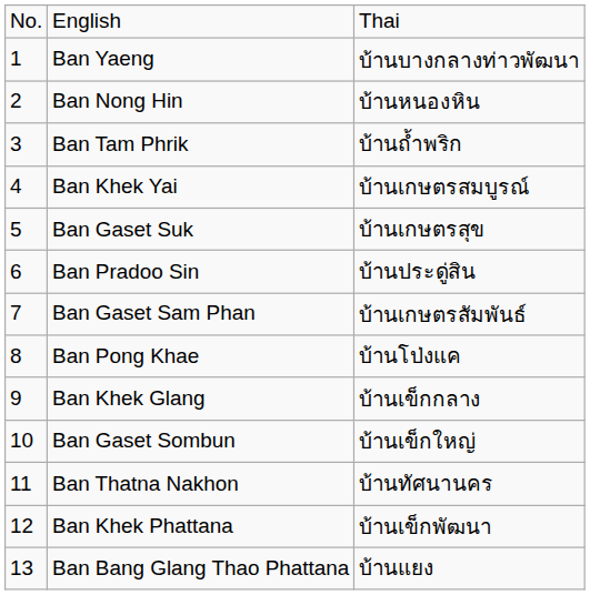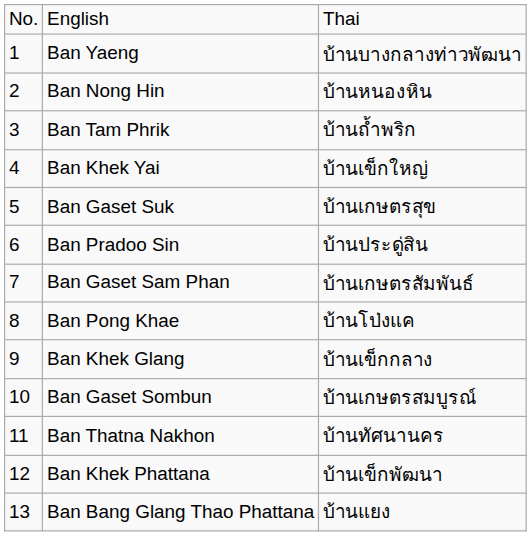Ban Khek Yai | column 3: บ้านเกษตรสมบูรณ์ -> บ้านเข็กใหญ่
Ban Gaset Sombun | column 3: บ้านเข็กใหญ่ -> บ้านเกษตรสมบูรณ์
